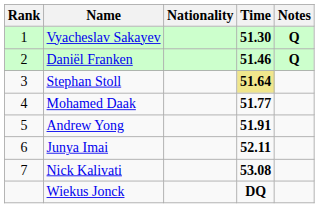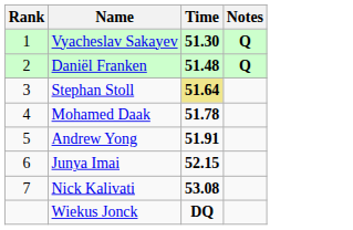- column: Nationality
Daniël Franken | Time: 51.46 -> 51.48
Mohamed Daak | Time: 51.77 -> 51.78
Junya Imai | Time: 52.11 -> 52.15
